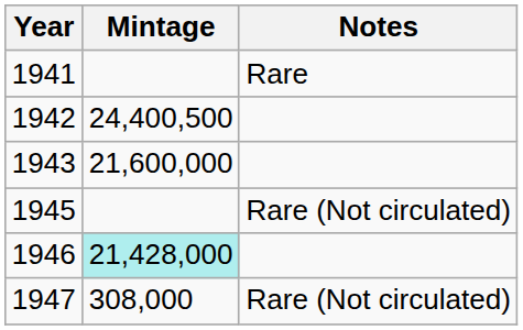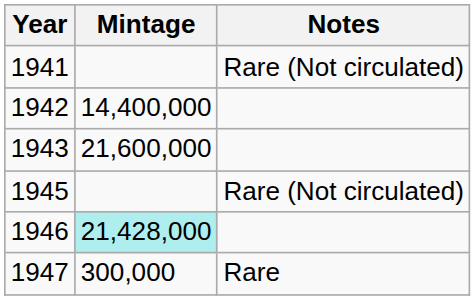1941 | Notes: Rare -> Rare (Not circulated)
1942 | Mintage: 24,400,500 -> 14,400,000
1947 | Mintage: 308,000 -> 300,000
1947 | Notes: Rare (Not circulated) -> Rare
